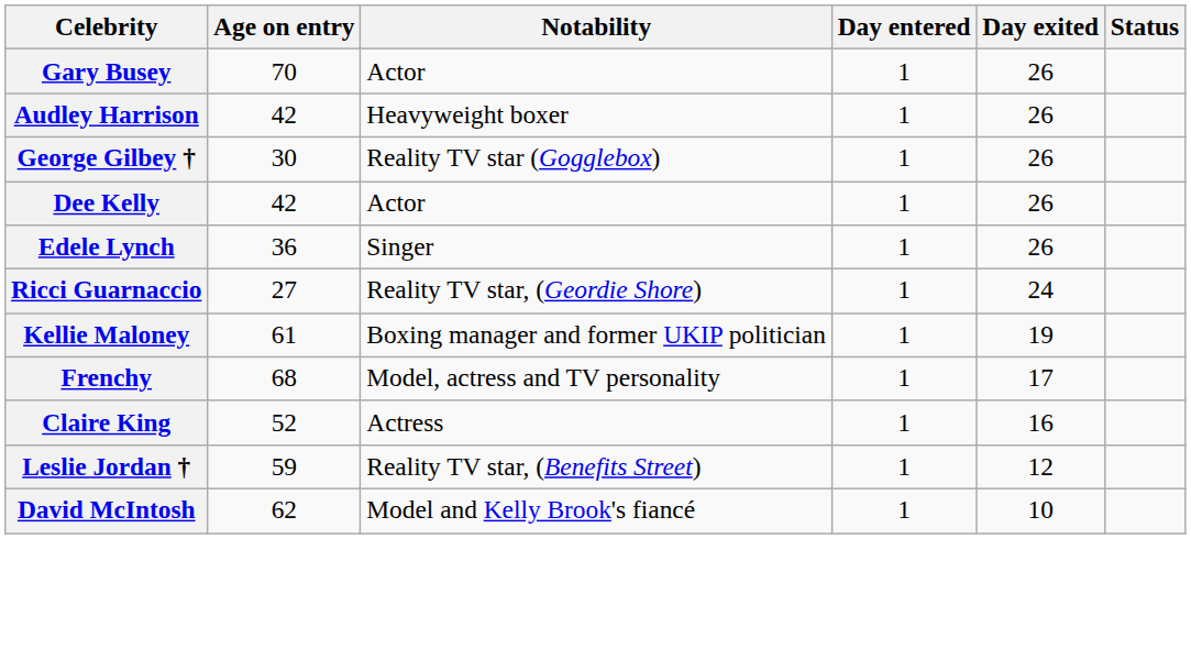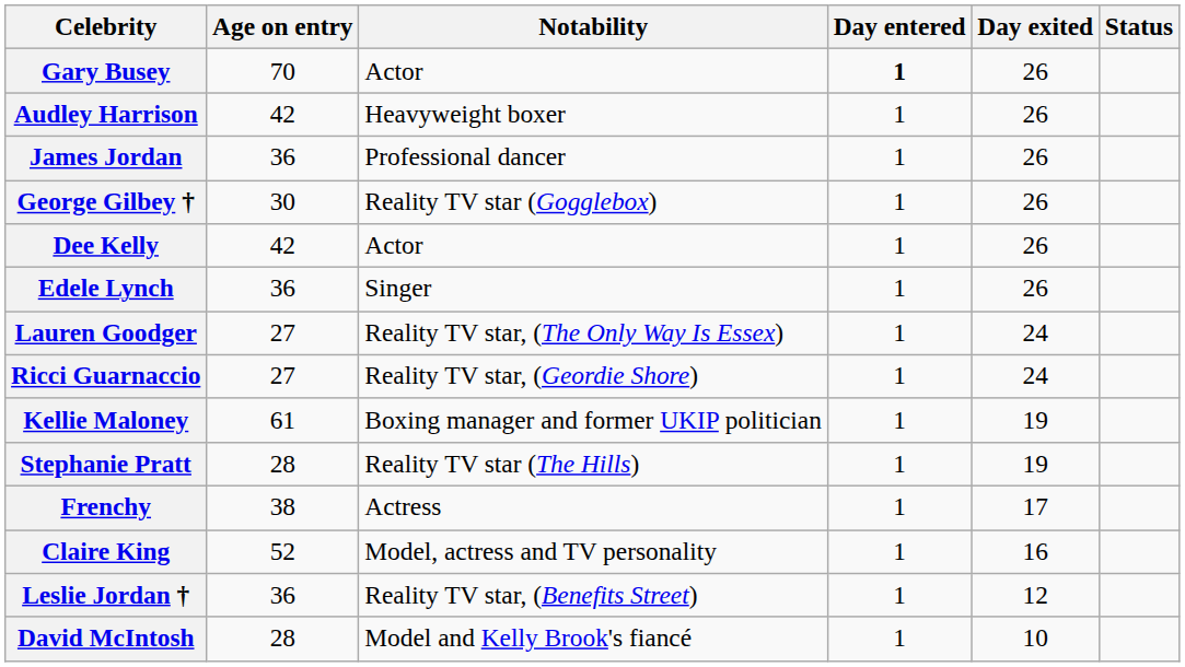Gary Busey | Day entered: normal -> bold
+ row: James Jordan | 36 | Professional dancer | 1 | 26
+ row: Lauren Goodger | 27 | Reality TV star, (The Only Way Is Essex) | 1 | 24
+ row: Stephanie Pratt | 28 | Reality TV star (The Hills) | 1 | 19
Frenchy | Age on entry: 68 -> 38
Frenchy | Notability: Model, actress and TV personality -> Actress
Claire King | Notability: Actress -> Model, actress and TV personality
Leslie Jordan † | Age on entry: 59 -> 36
David McIntosh | Age on entry: 62 -> 28
